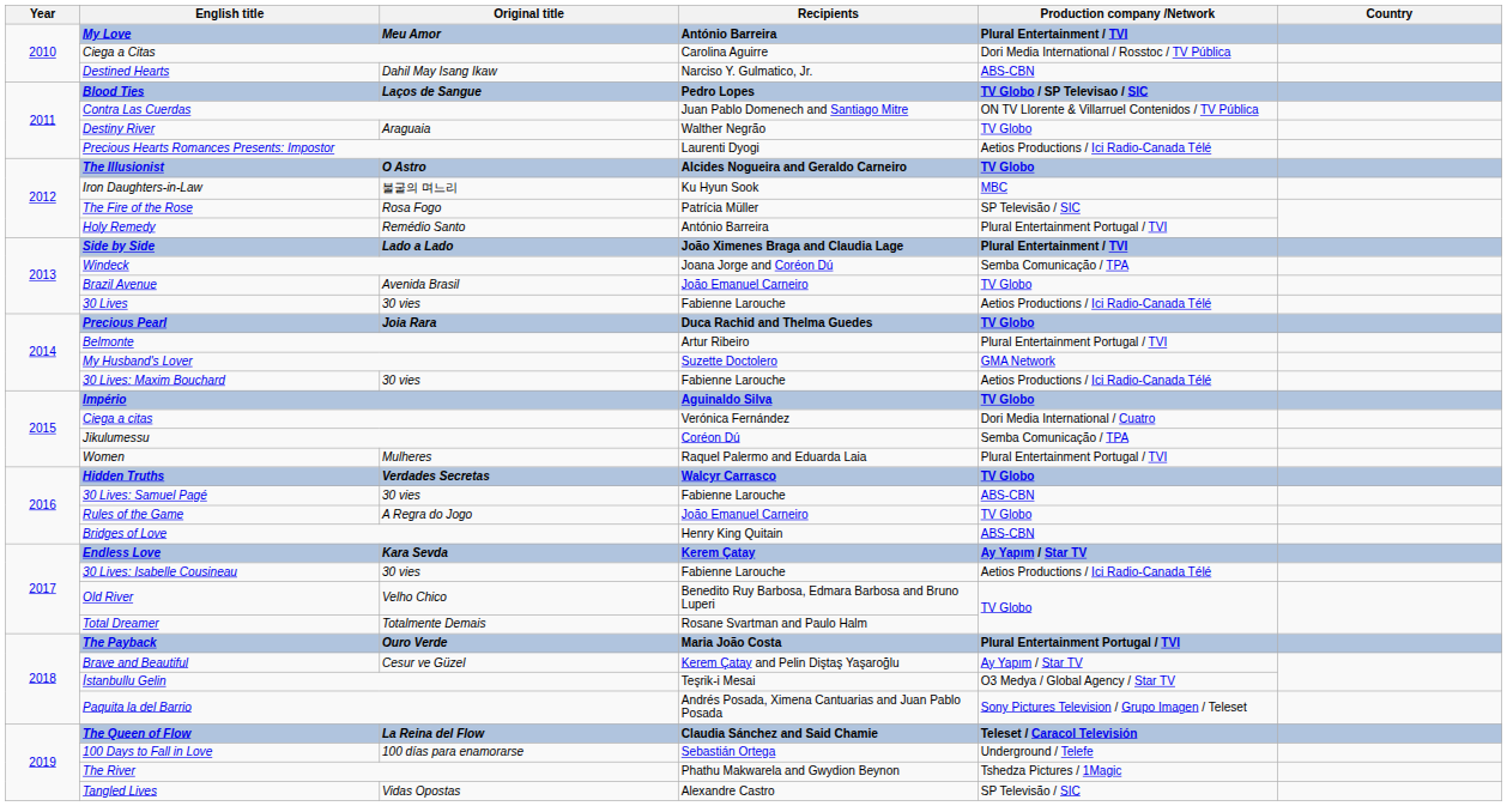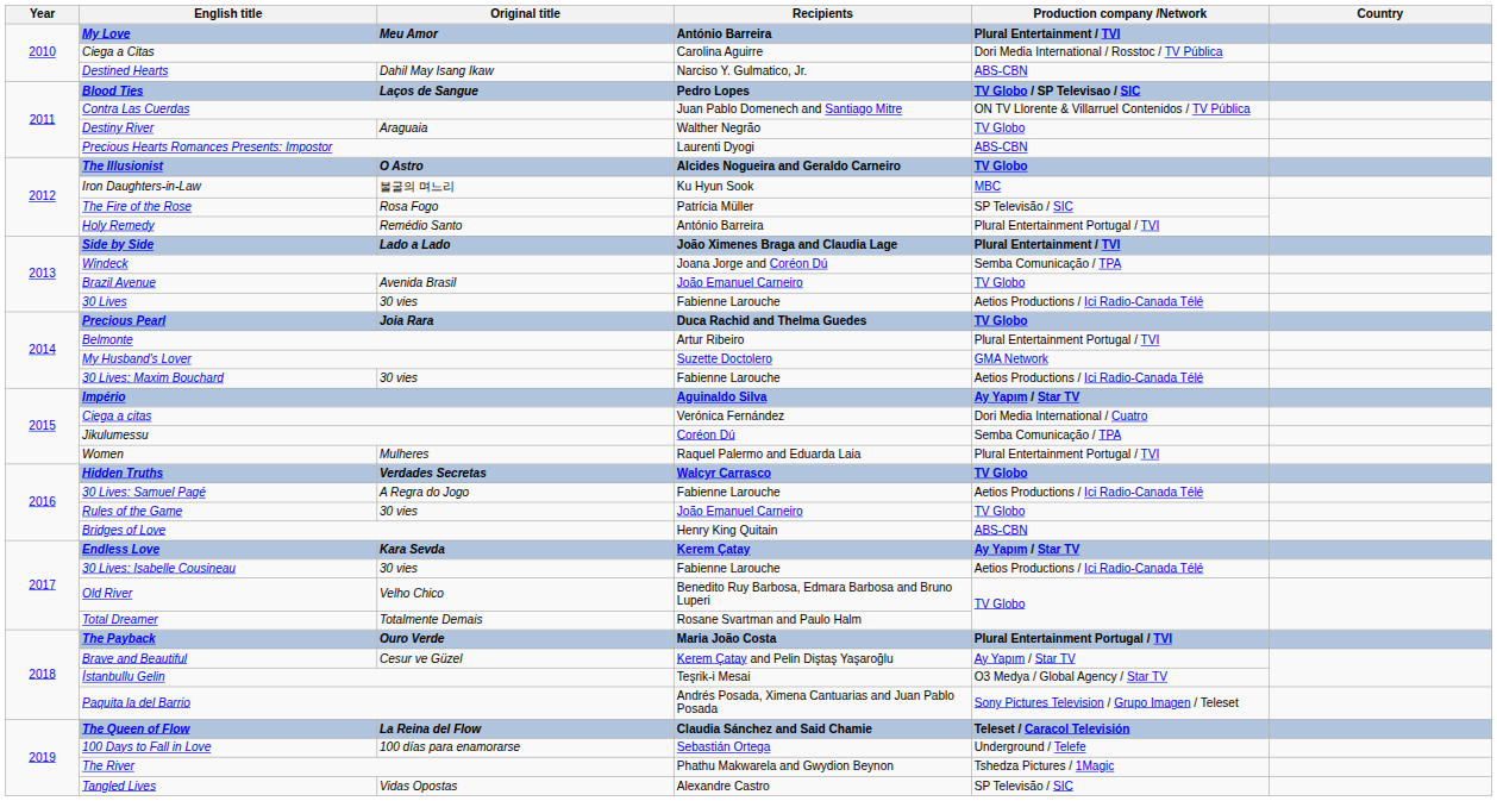Precious Hearts Romances Presents: Impostor | Production company /Network: Aetios Productions / Ici Radio-Canada Télé -> ABS-CBN
Império | Production company /Network: TV Globo -> Ay Yapım / Star TV
30 Lives: Samuel Pagé | Original title: 30 vies -> A Regra do Jogo
30 Lives: Samuel Pagé | Production company /Network: ABS-CBN -> Aetios Productions / Ici Radio-Canada Télé
Rules of the Game | Original title: A Regra do Jogo -> 30 vies
